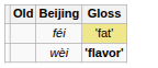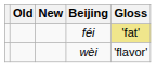+ column: New
wèi | Gloss: bold -> normal
